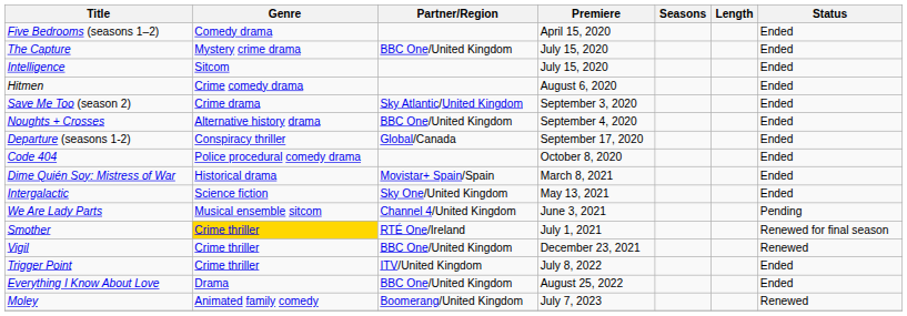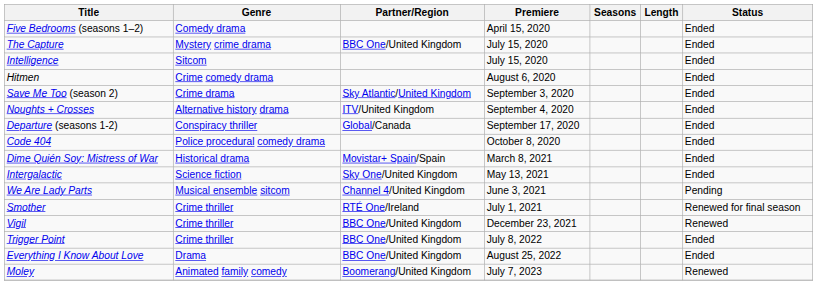Noughts + Crosses | Partner/Region: BBC One/United Kingdom -> ITV/United Kingdom
Smother | Genre: gold background -> no background
Trigger Point | Partner/Region: ITV/United Kingdom -> BBC One/United Kingdom
